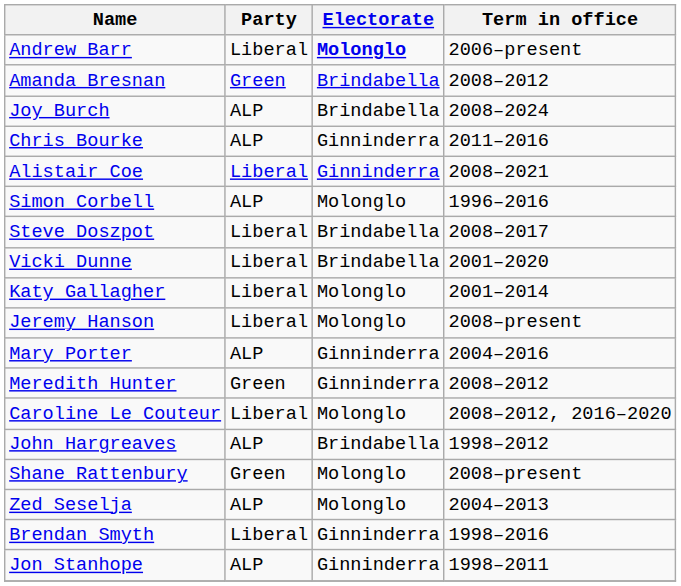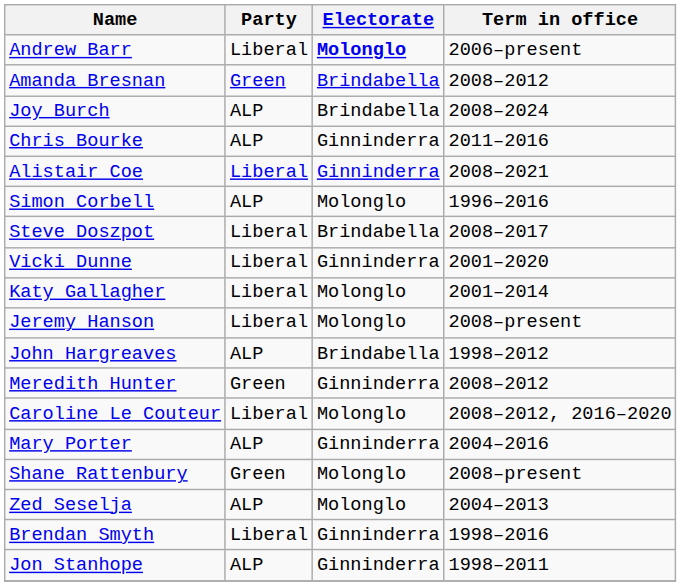Vicki Dunne | Electorate: Brindabella -> Ginninderra
rows swapped: John Hargreaves <-> Mary Porter
